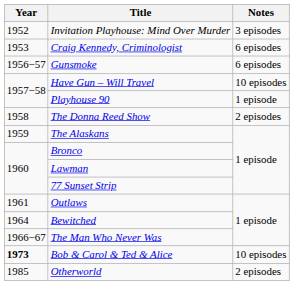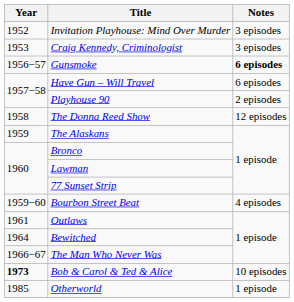Craig Kennedy, Criminologist | Notes: 6 episodes -> 3 episodes
Gunsmoke | Notes: normal -> bold
Have Gun – Will Travel | Notes: 10 episodes -> 6 episodes
Playhouse 90 | Notes: 1 episode -> 2 episodes
The Donna Reed Show | Notes: 2 episodes -> 12 episodes
+ row: 1959−60 | Bourbon Street Beat | 4 episodes
Otherworld | Notes: 2 episodes -> 1 episode
